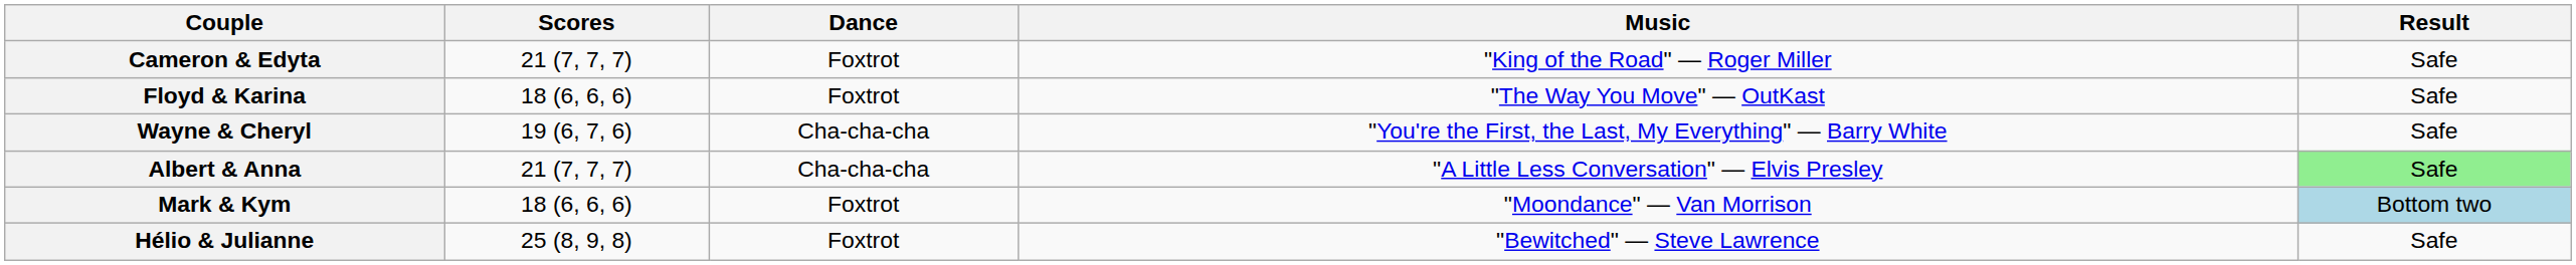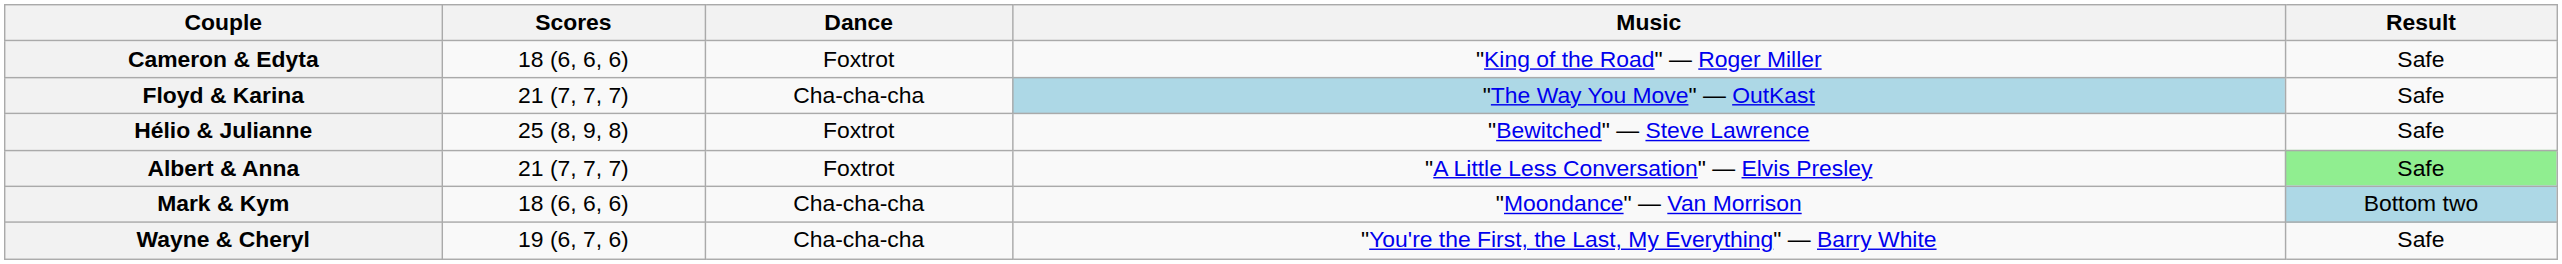Cameron & Edyta | Scores: 21 (7, 7, 7) -> 18 (6, 6, 6)
Floyd & Karina | Scores: 18 (6, 6, 6) -> 21 (7, 7, 7)
Floyd & Karina | Dance: Foxtrot -> Cha-cha-cha
Floyd & Karina | Music: no background -> lightblue background
rows swapped: Hélio & Julianne <-> Wayne & Cheryl
Albert & Anna | Dance: Cha-cha-cha -> Foxtrot
Mark & Kym | Dance: Foxtrot -> Cha-cha-cha
